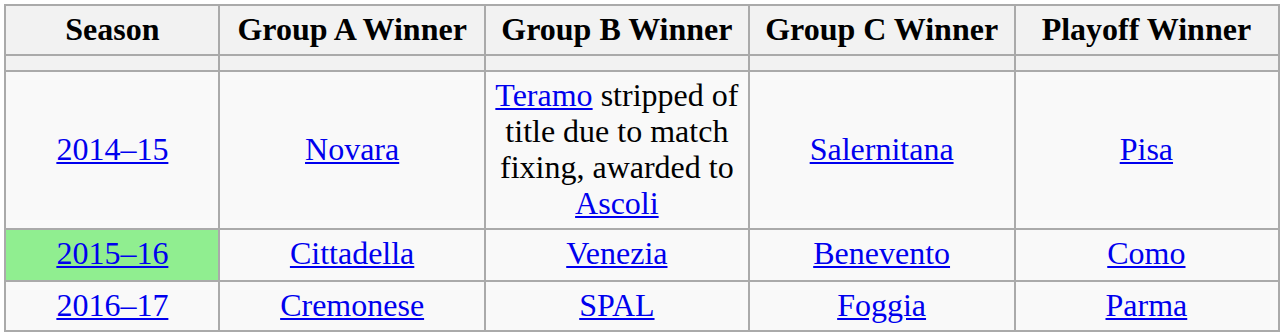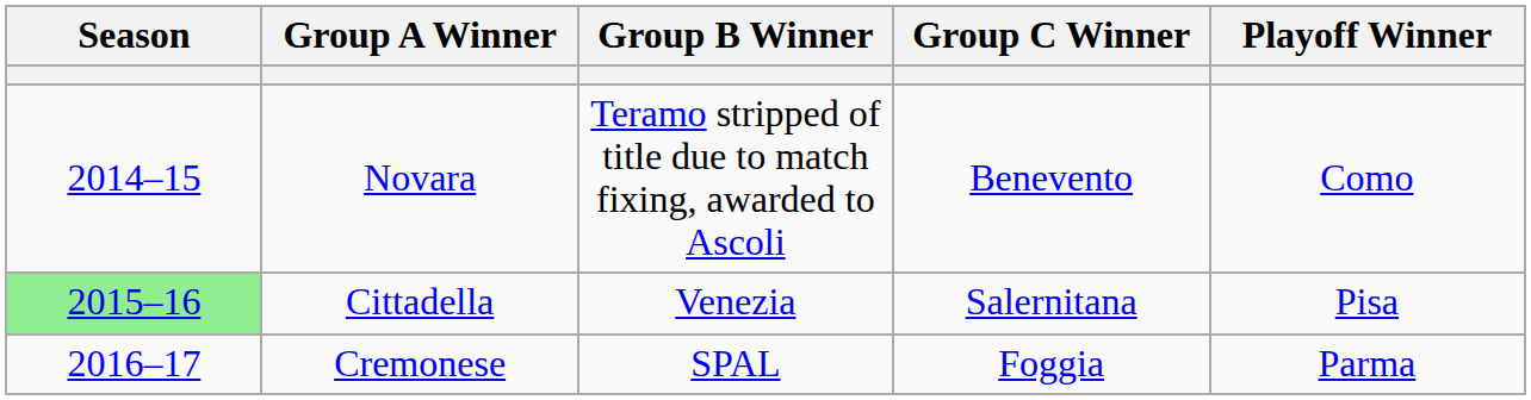Novara | Group C Winner: Salernitana -> Benevento
Novara | Playoff Winner: Pisa -> Como
Cittadella | Group C Winner: Benevento -> Salernitana
Cittadella | Playoff Winner: Como -> Pisa
